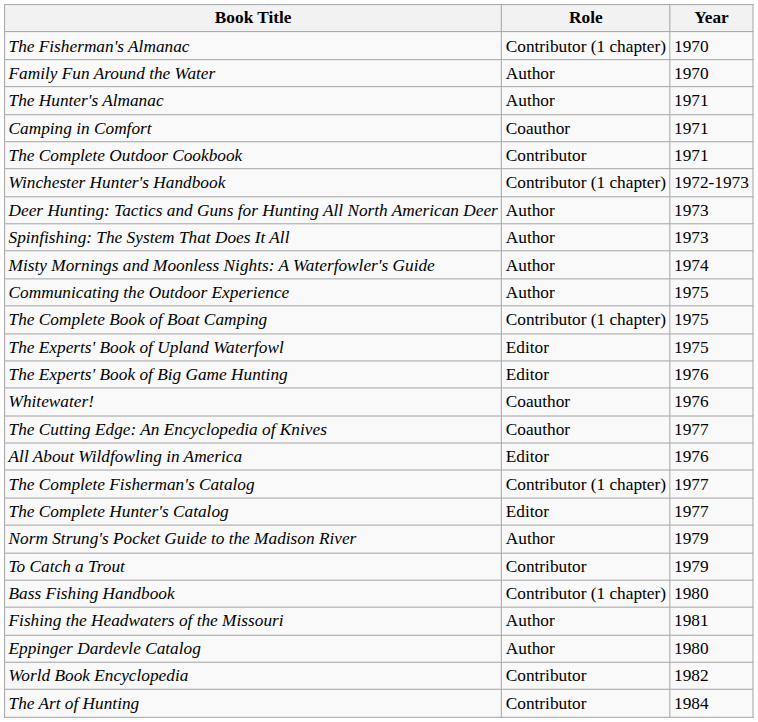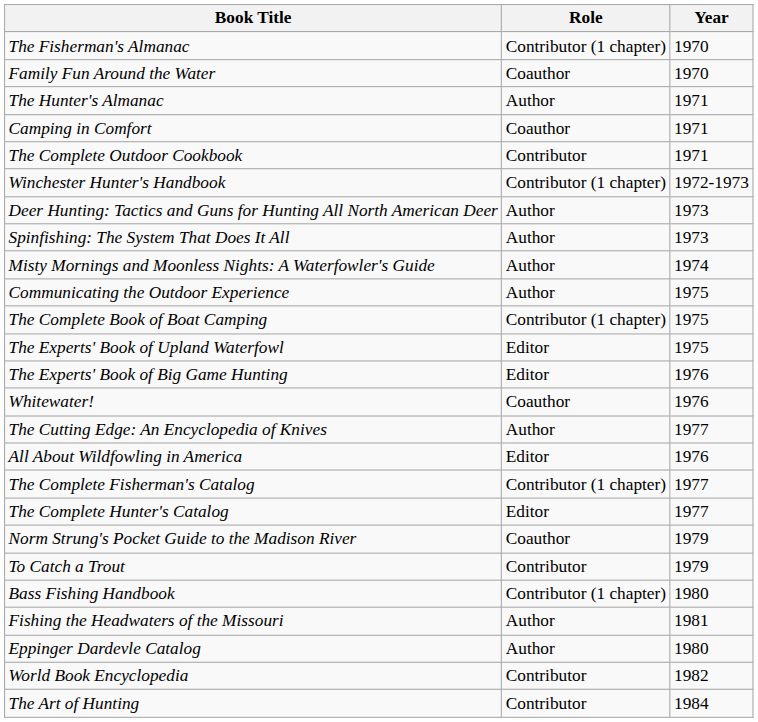Family Fun Around the Water | Role: Author -> Coauthor
The Cutting Edge: An Encyclopedia of Knives | Role: Coauthor -> Author
Norm Strung's Pocket Guide to the Madison River | Role: Author -> Coauthor
